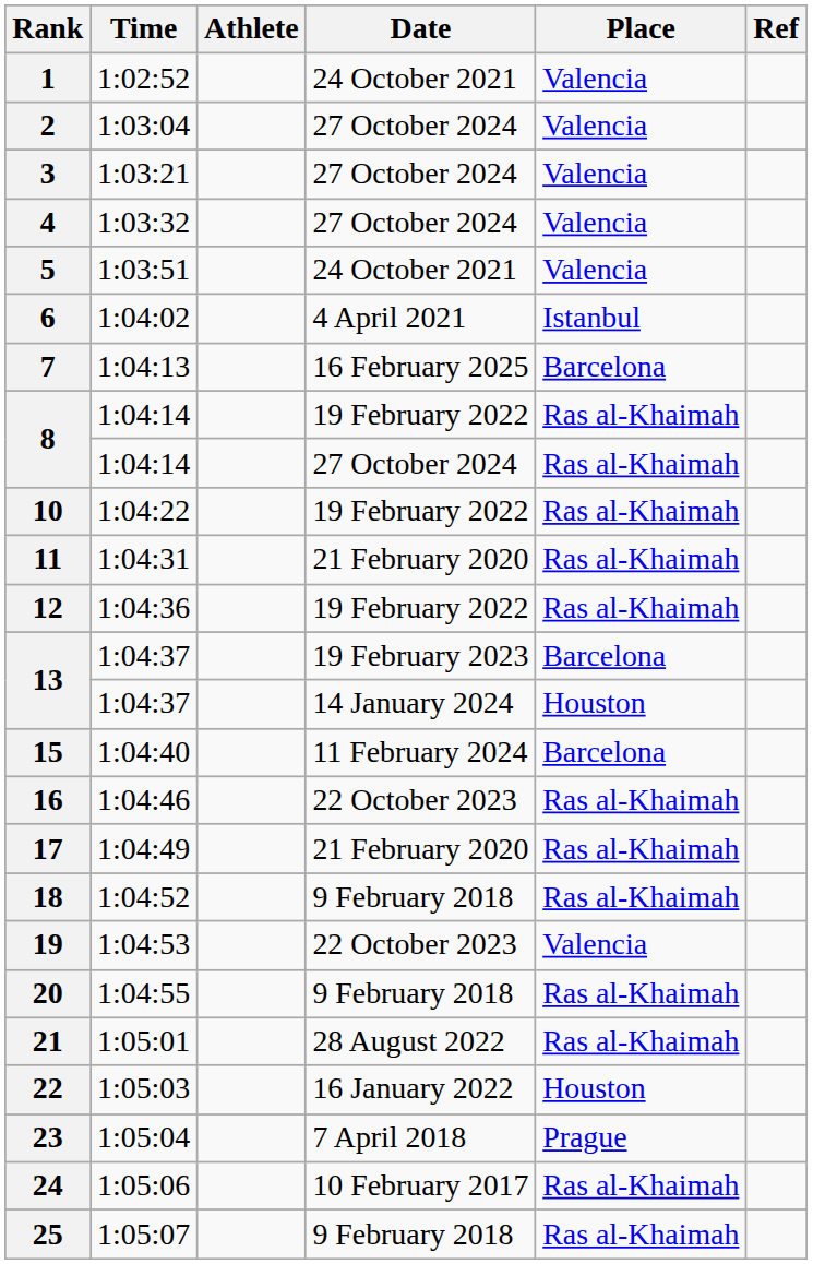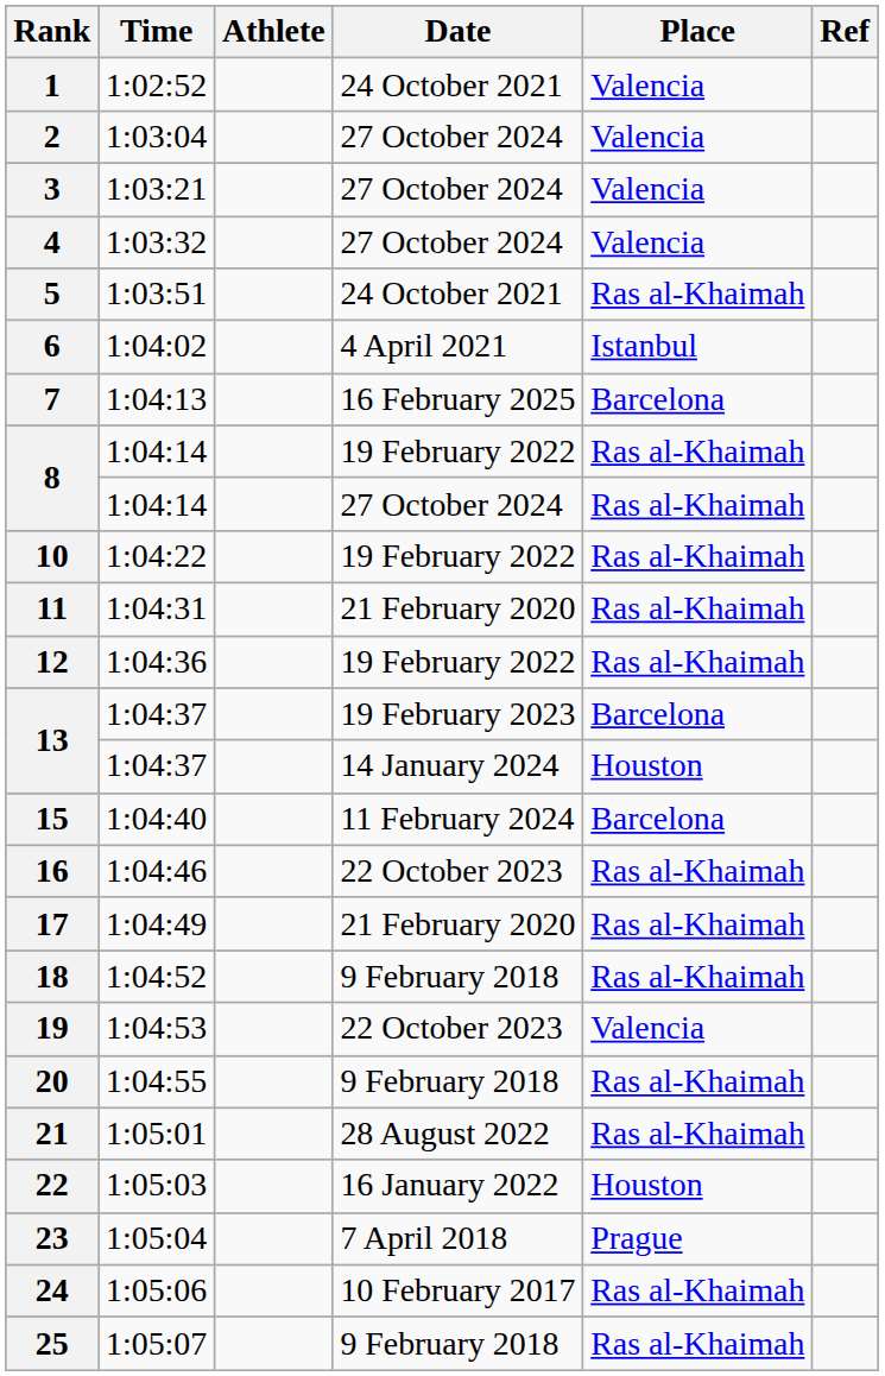5 | Place: Valencia -> Ras al-Khaimah
